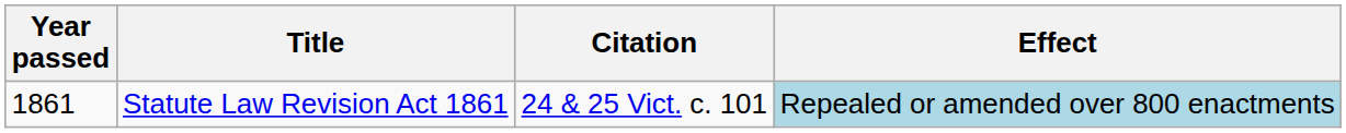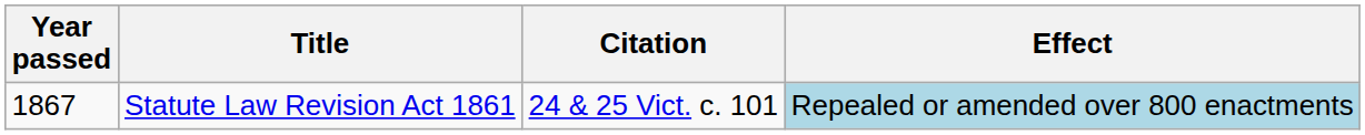Statute Law Revision Act 1861 | Year passed: 1861 -> 1867
